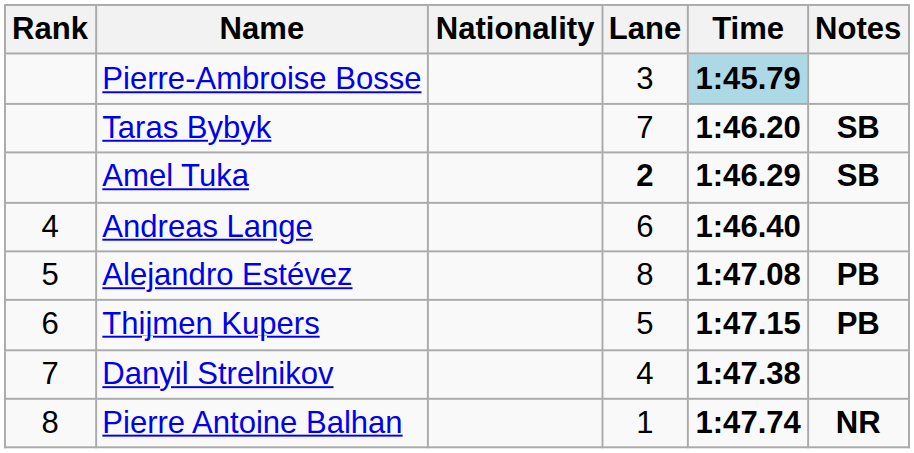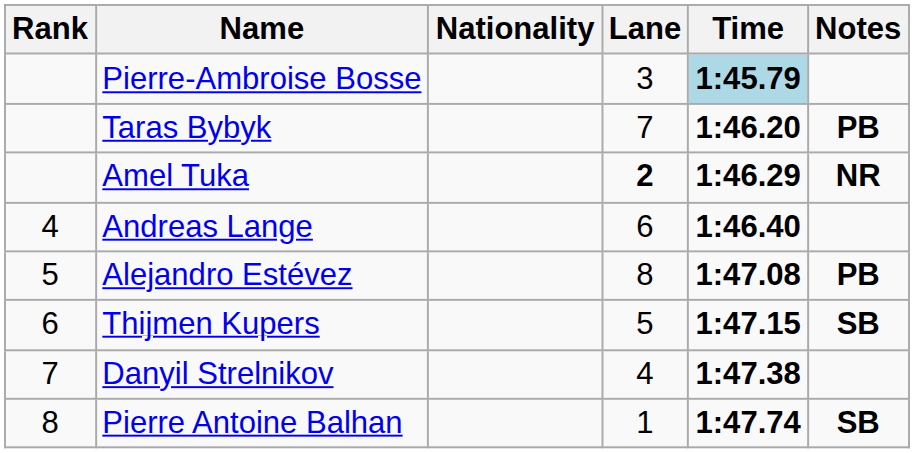Taras Bybyk | Notes: SB -> PB
Amel Tuka | Notes: SB -> NR
Thijmen Kupers | Notes: PB -> SB
Pierre Antoine Balhan | Notes: NR -> SB
